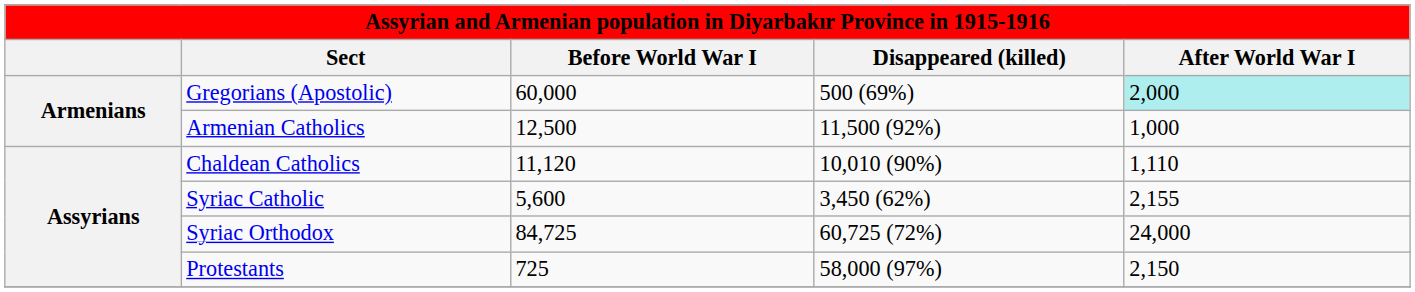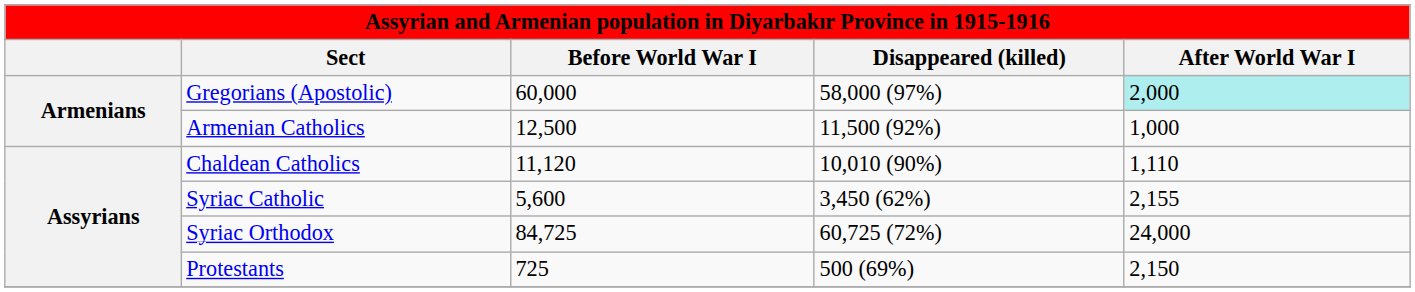Gregorians (Apostolic) | Disappeared (killed): 500 (69%) -> 58,000 (97%)
Protestants | Disappeared (killed): 58,000 (97%) -> 500 (69%)
